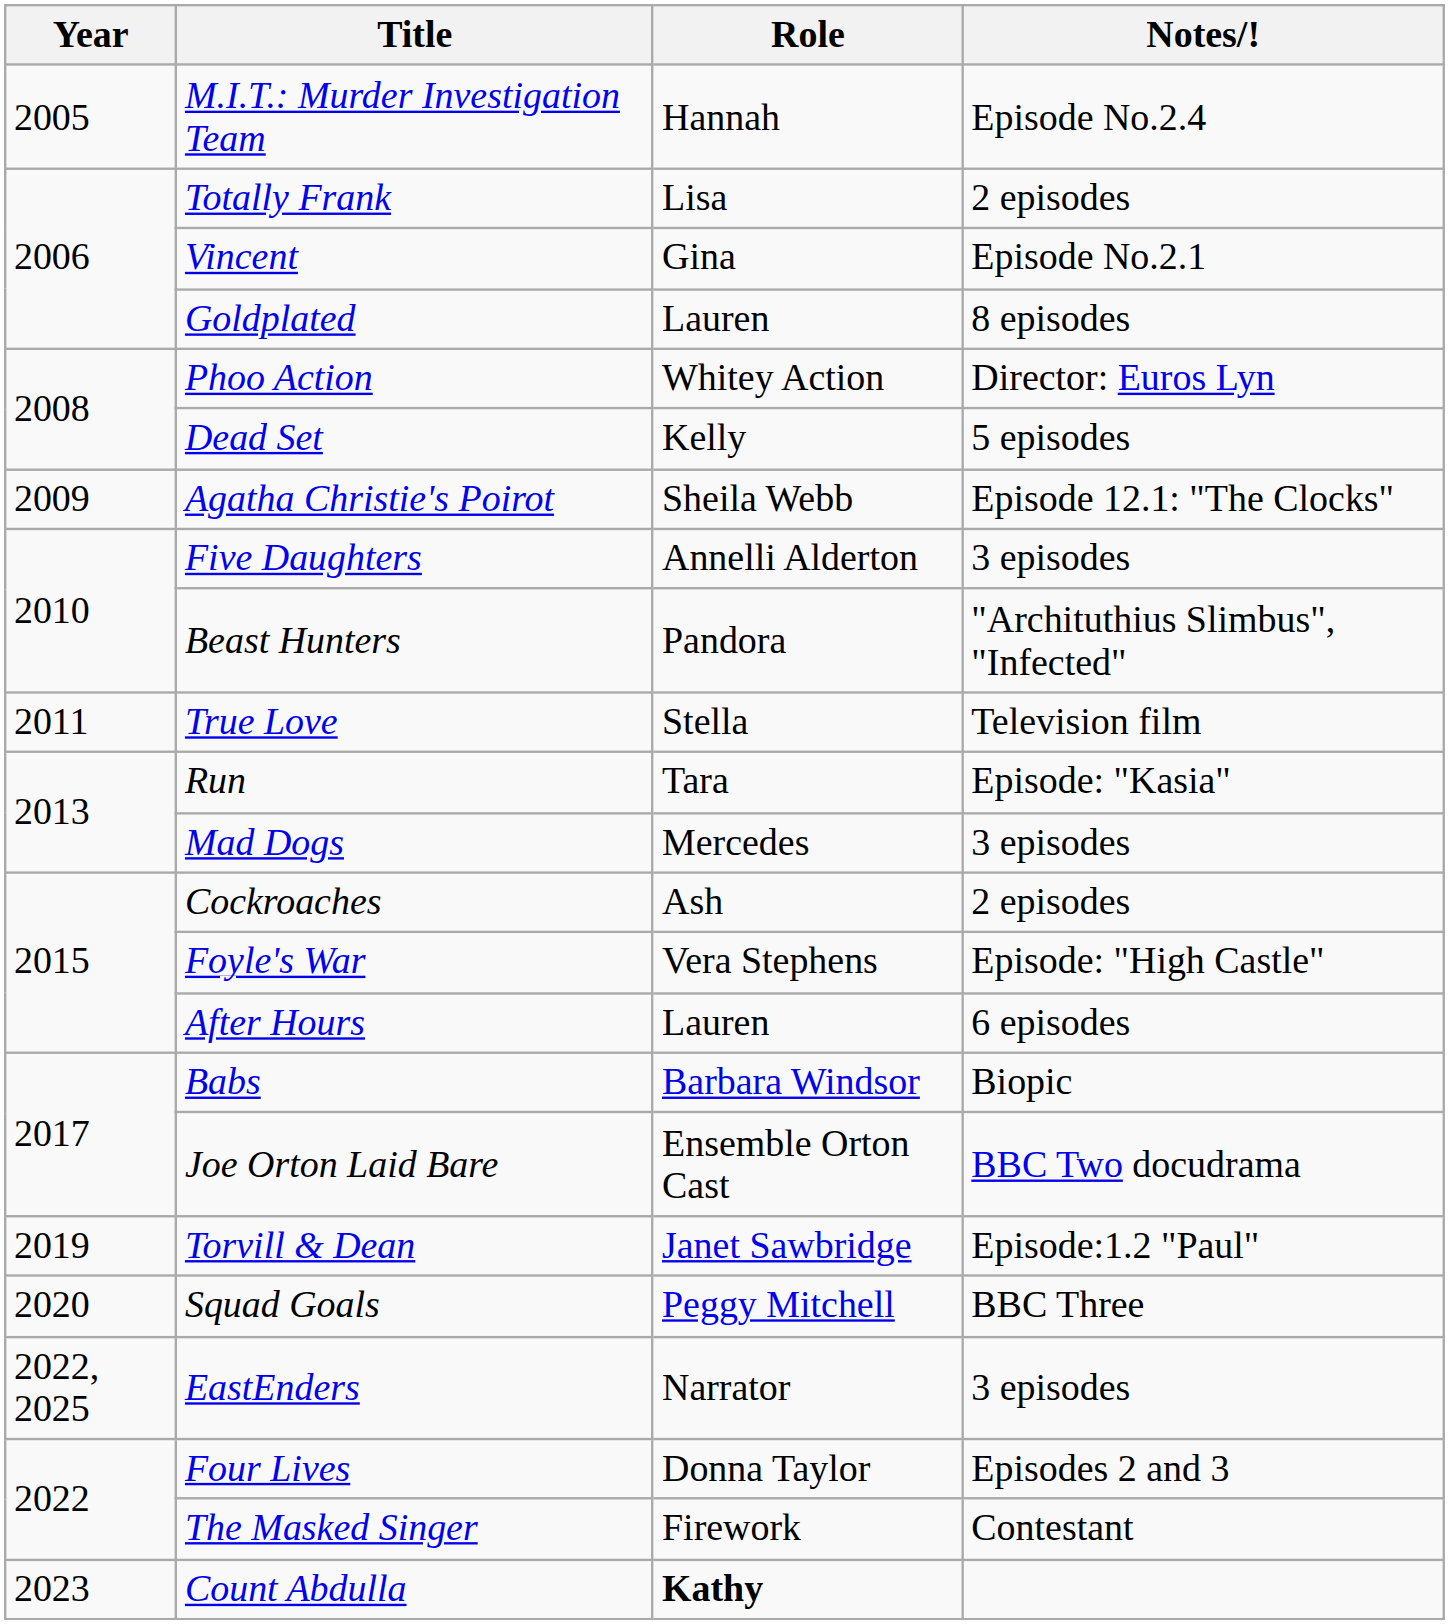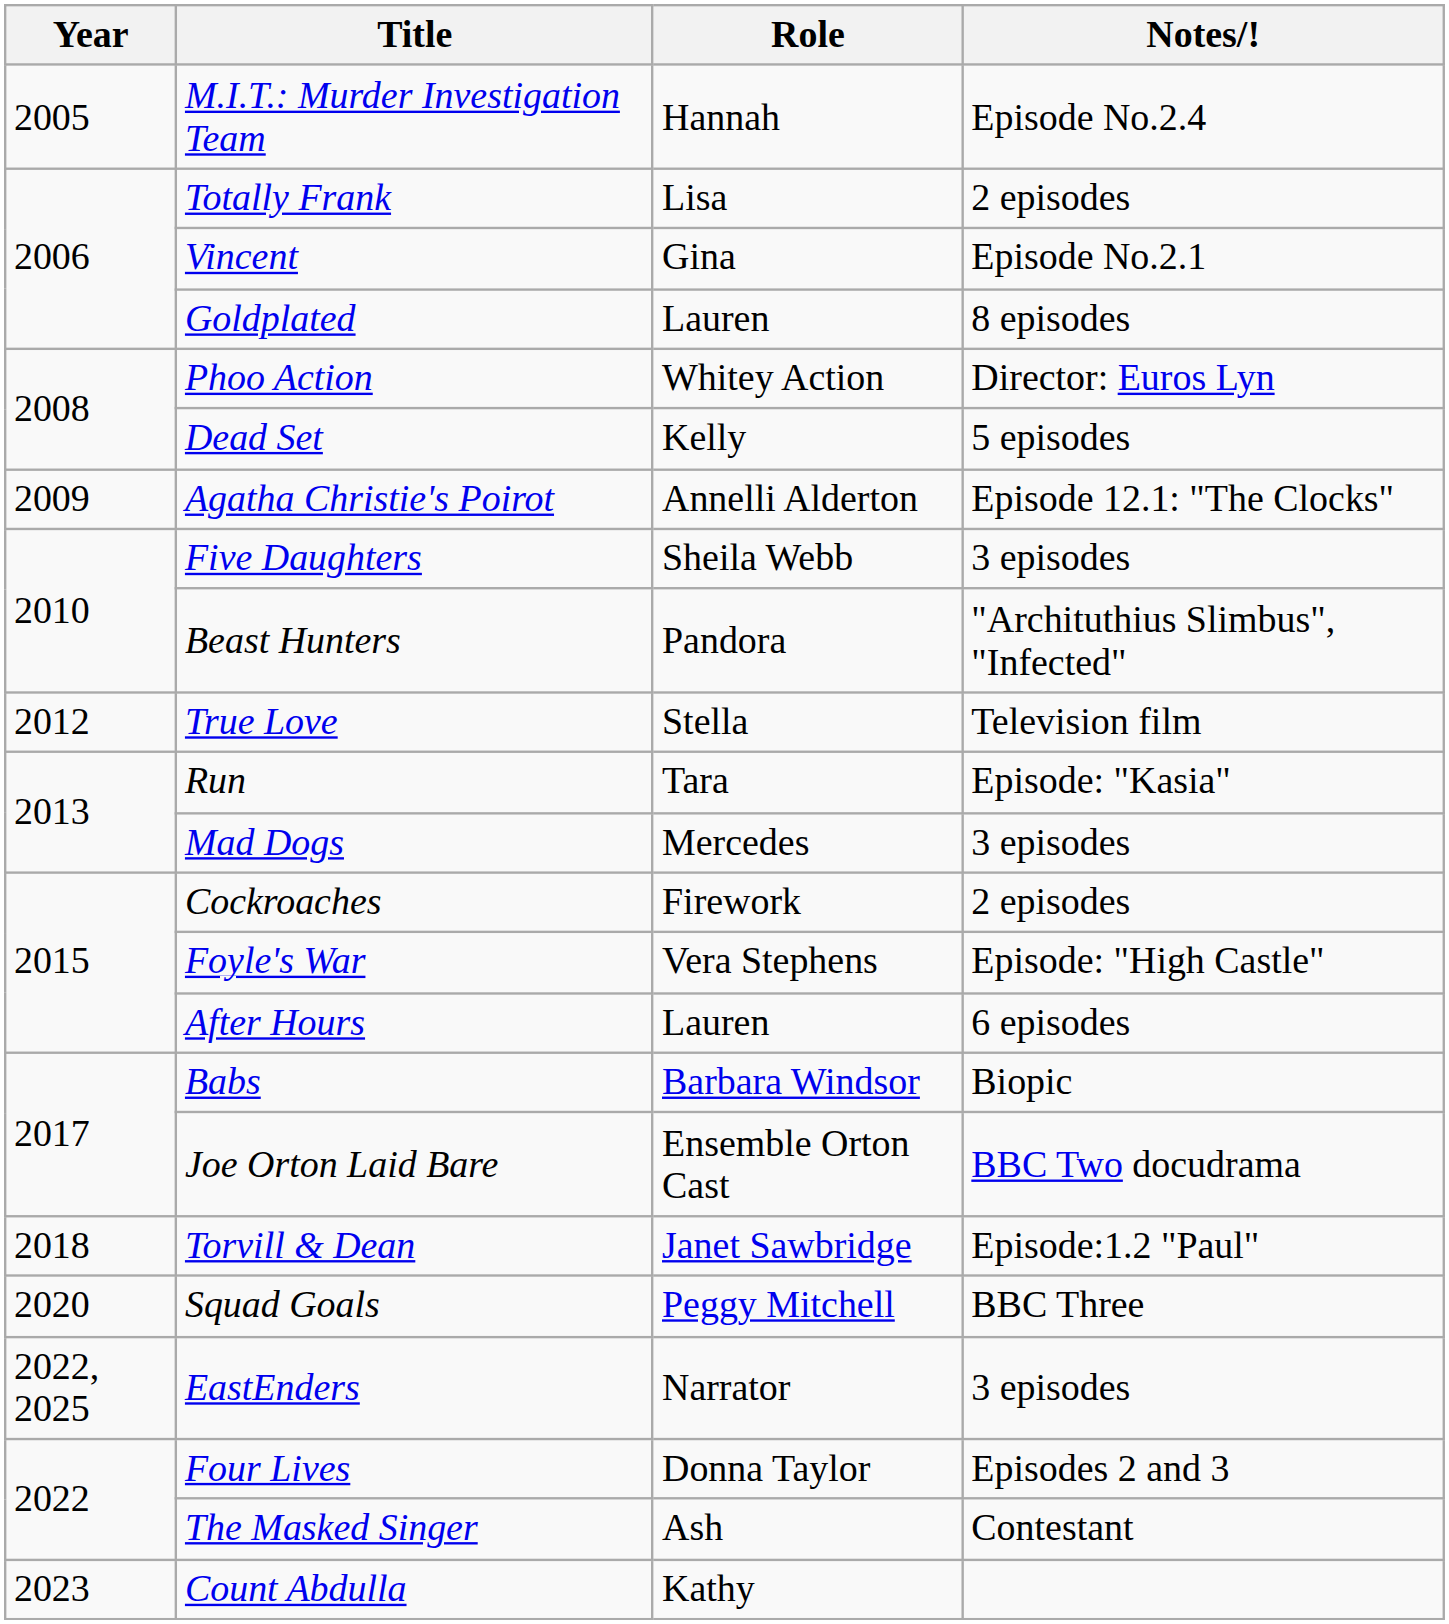Agatha Christie's Poirot | Role: Sheila Webb -> Annelli Alderton
Five Daughters | Role: Annelli Alderton -> Sheila Webb
True Love | Year: 2011 -> 2012
Cockroaches | Role: Ash -> Firework
Torvill & Dean | Year: 2019 -> 2018
The Masked Singer | Role: Firework -> Ash
Count Abdulla | Role: bold -> normal
